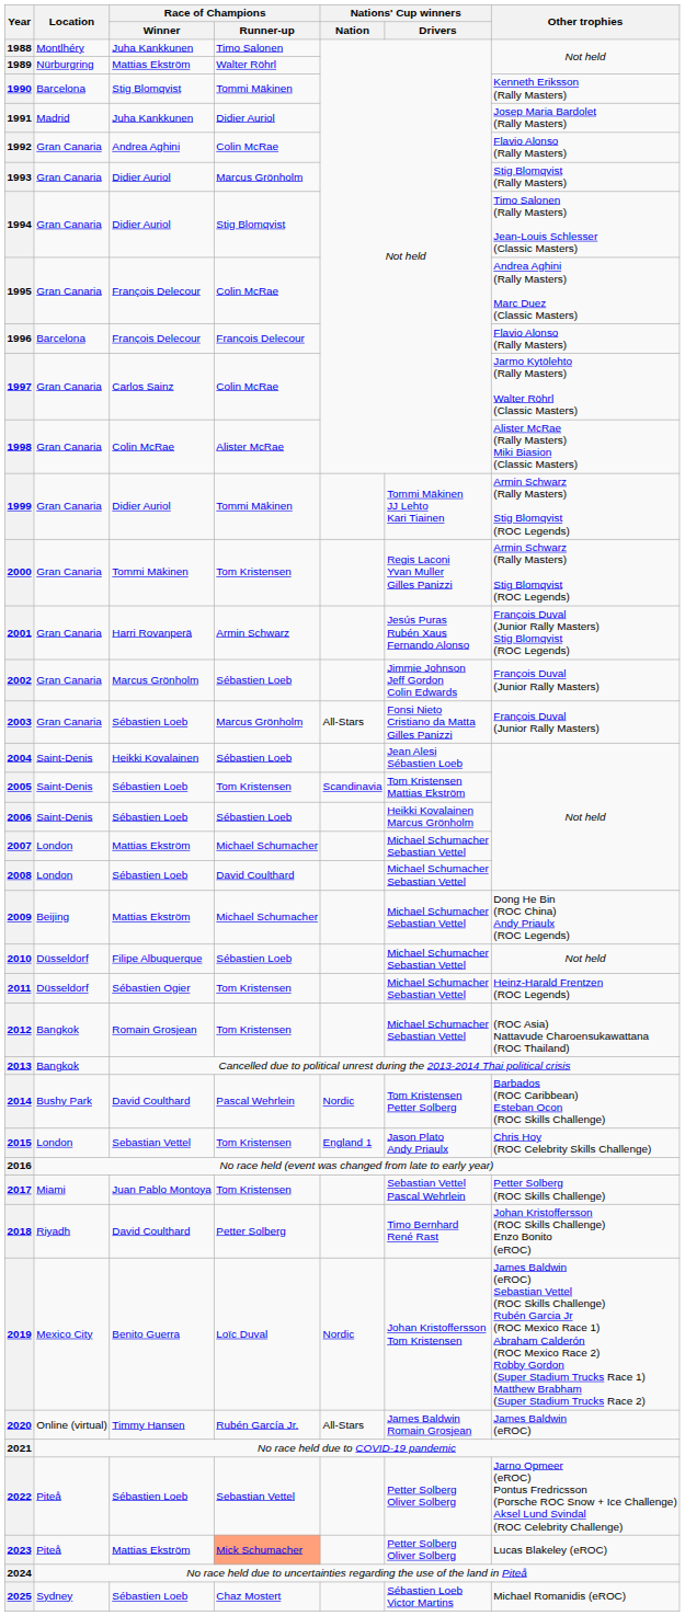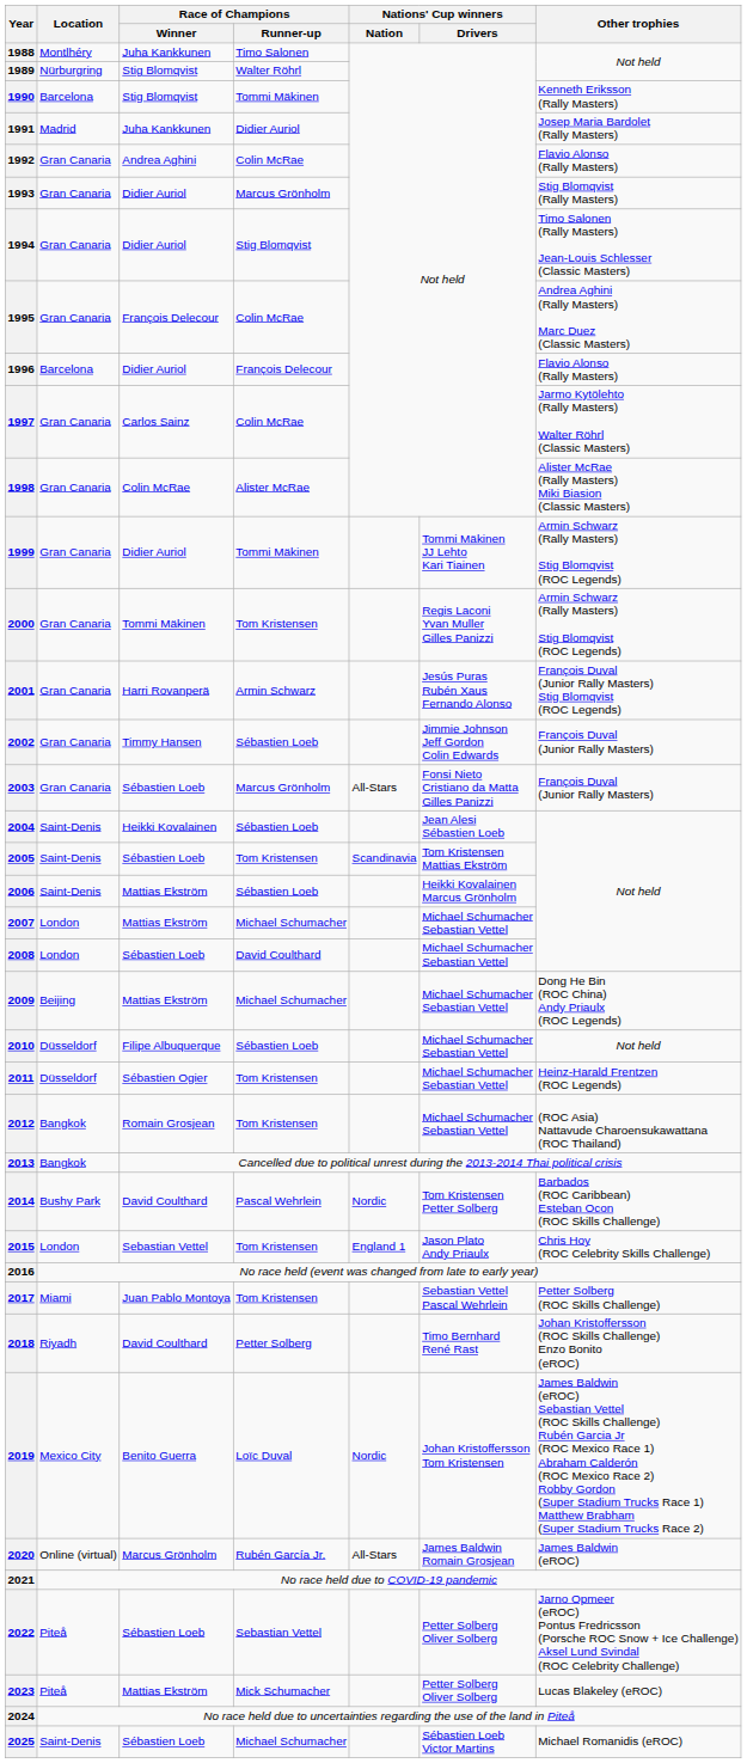1989 | Race of Champions / Winner: Mattias Ekström -> Stig Blomqvist
1996 | Race of Champions / Winner: François Delecour -> Didier Auriol
2002 | Race of Champions / Winner: Marcus Grönholm -> Timmy Hansen
2006 | Race of Champions / Winner: Sébastien Loeb -> Mattias Ekström
2020 | Race of Champions / Winner: Timmy Hansen -> Marcus Grönholm
2023 | Race of Champions / Runner-up: lightsalmon background -> no background
2025 | Location: Sydney -> Saint-Denis
2025 | Race of Champions / Runner-up: Chaz Mostert -> Michael Schumacher
